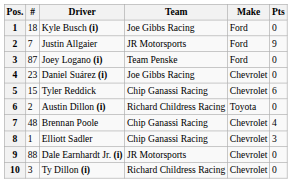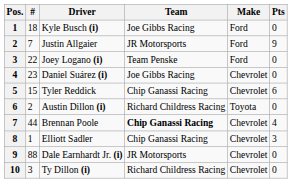Joey Logano (i) | #: 87 -> 22
Brennan Poole | #: 48 -> 44
Brennan Poole | Team: normal -> bold
